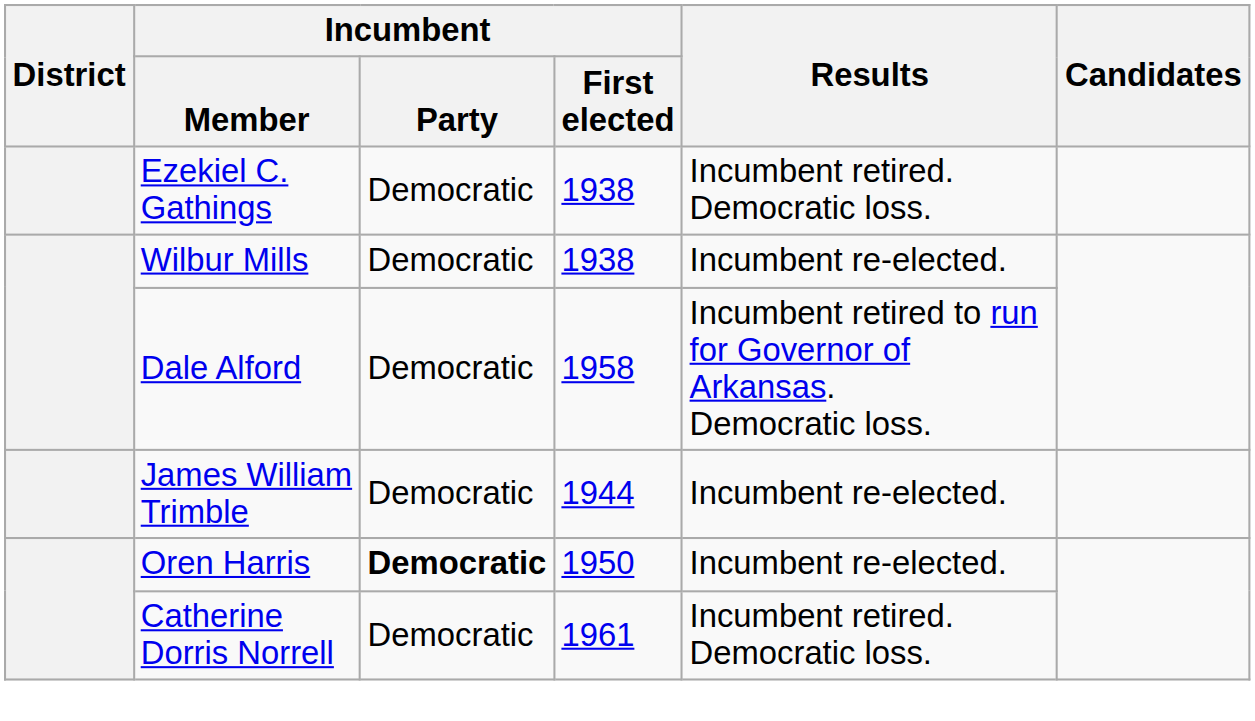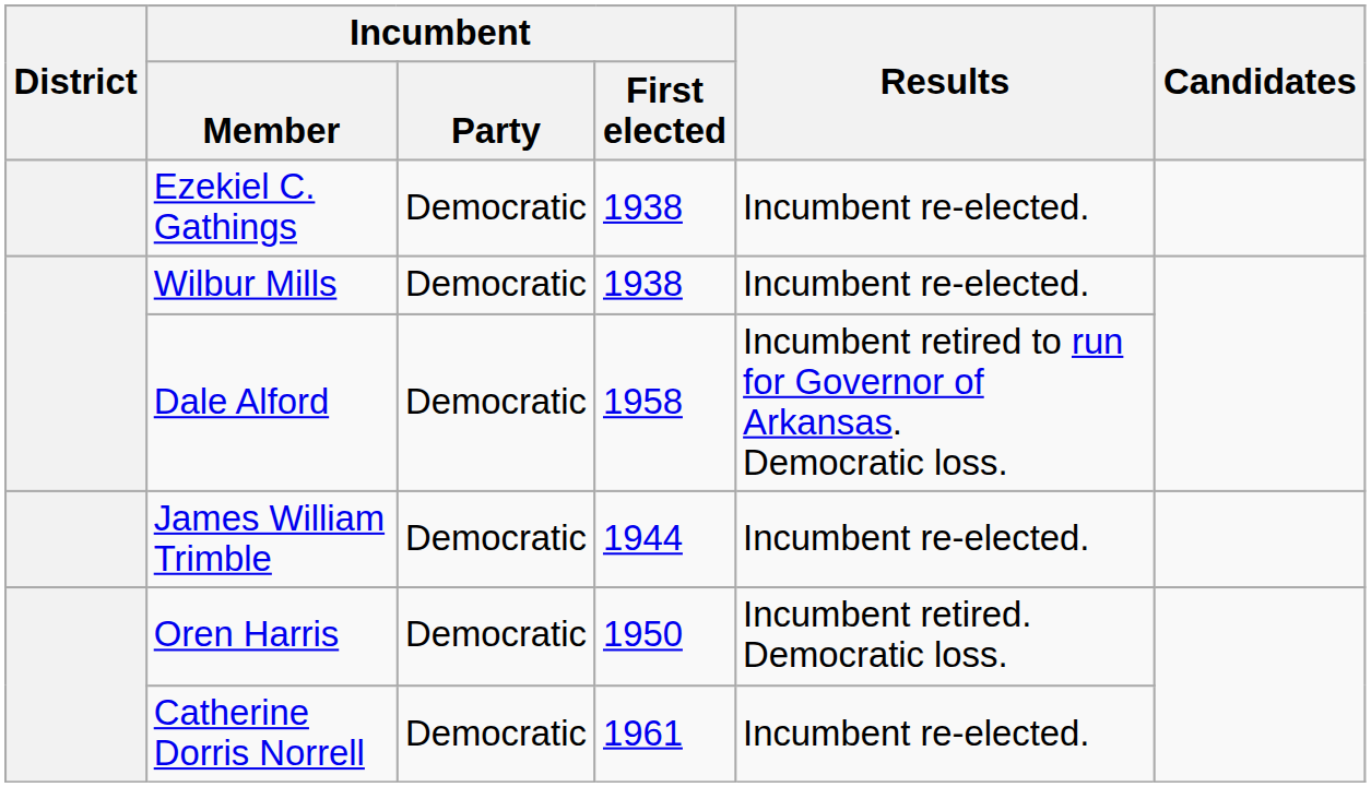Ezekiel C. Gathings | Results: Incumbent retired. Democratic loss. -> Incumbent re-elected.
Oren Harris | Incumbent / Party: bold -> normal
Oren Harris | Results: Incumbent re-elected. -> Incumbent retired. Democratic loss.
Catherine Dorris Norrell | Results: Incumbent retired. Democratic loss. -> Incumbent re-elected.
